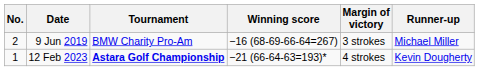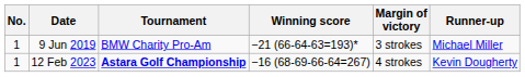9 Jun 2019 | No.: 2 -> 1
9 Jun 2019 | Winning score: −16 (68-69-66-64=267) -> −21 (66-64-63=193)*
12 Feb 2023 | Winning score: −21 (66-64-63=193)* -> −16 (68-69-66-64=267)
